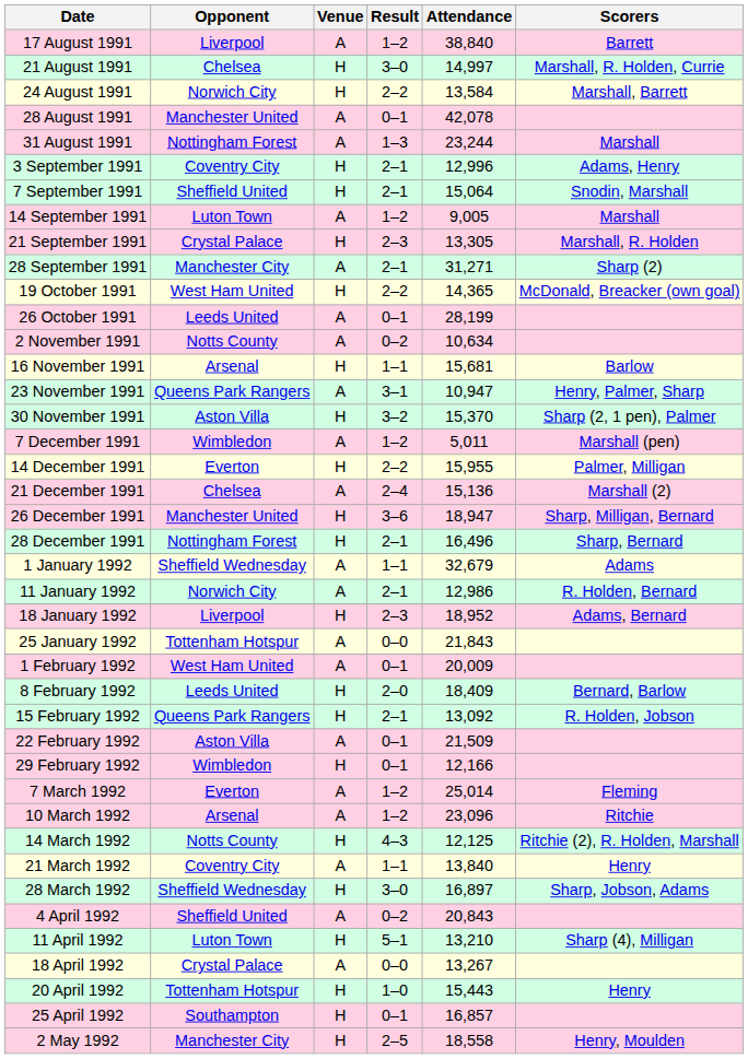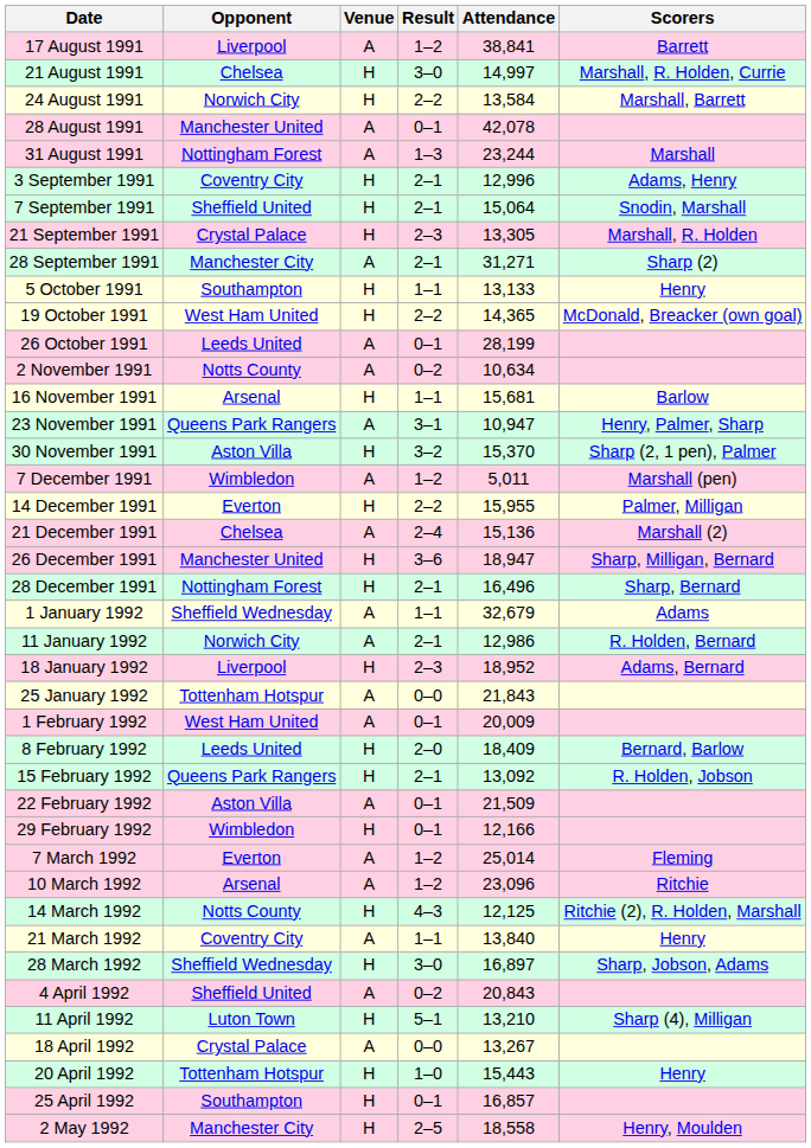17 August 1991 | Attendance: 38,840 -> 38,841
- row: 14 September 1991 | Luton Town | A | 1–2 | 9,005 | Marshall
+ row: 5 October 1991 | Southampton | H | 1–1 | 13,133 | Henry
